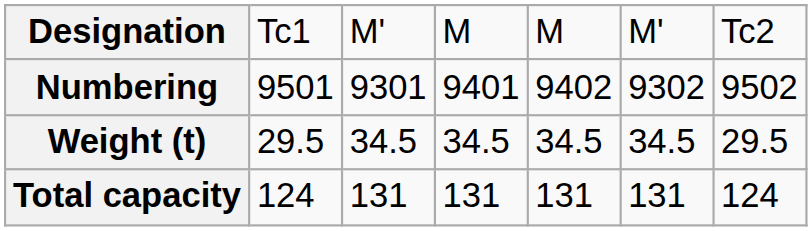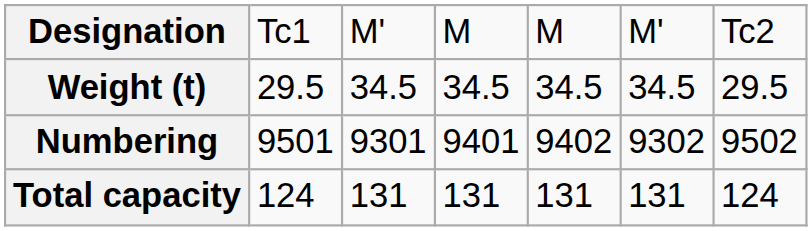rows swapped: Numbering <-> Weight (t)
